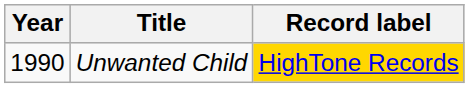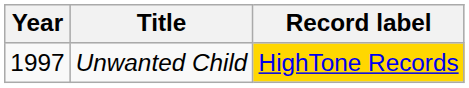Unwanted Child | Year: 1990 -> 1997
